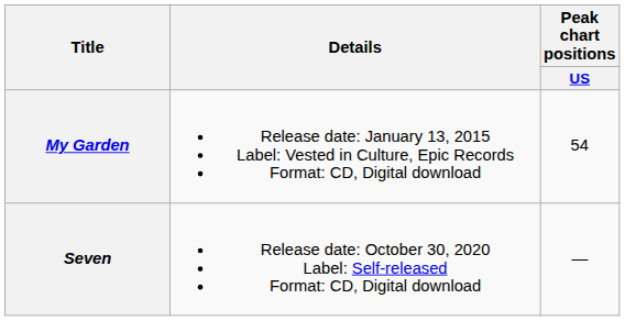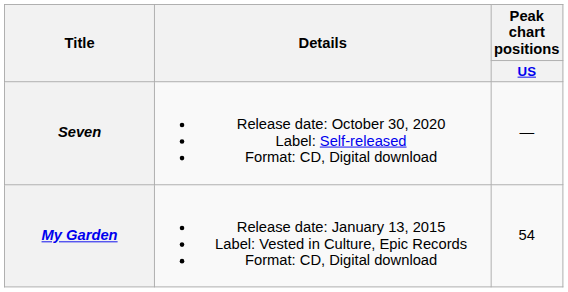rows swapped: My Garden <-> Seven
